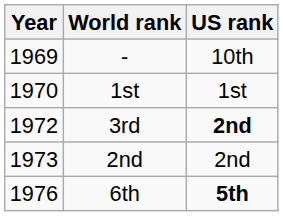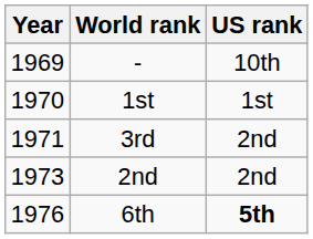3rd | Year: 1972 -> 1971
3rd | US rank: bold -> normal
